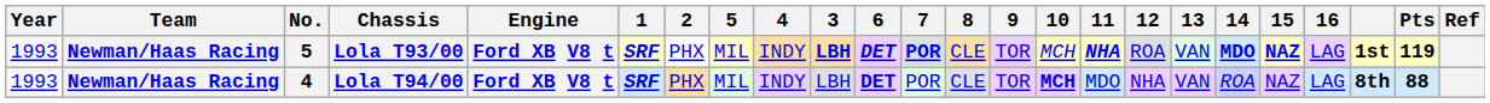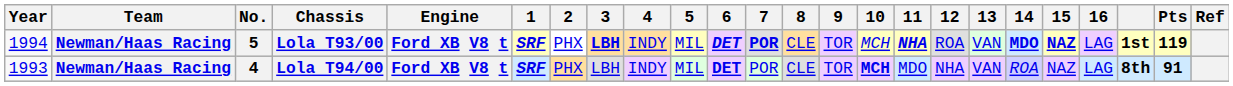columns swapped: 3 <-> 5
Lola T93/00 | Year: 1993 -> 1994
Lola T94/00 | Pts: 88 -> 91
